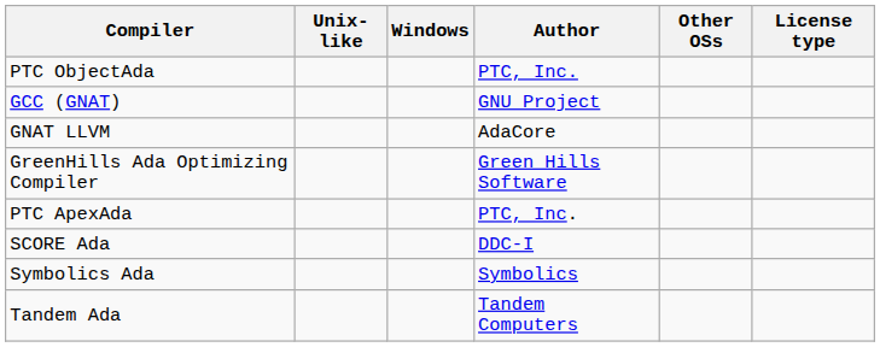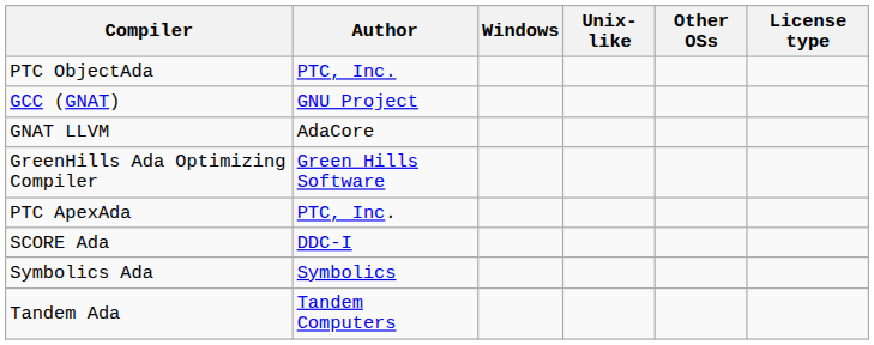columns swapped: Author <-> Unix-like
